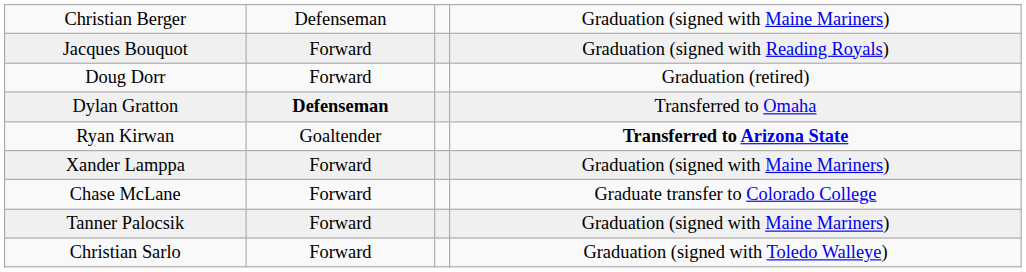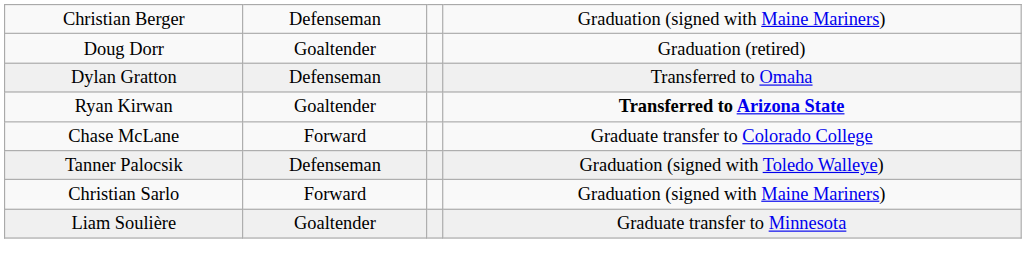- row: Jacques Bouquot | Forward | Graduation (signed with Reading Royals)
Doug Dorr | column 2: Forward -> Goaltender
Dylan Gratton | column 2: bold -> normal
- row: Xander Lamppa | Forward | Graduation (signed with Maine Mariners)
Tanner Palocsik | column 2: Forward -> Defenseman
Tanner Palocsik | column 4: Graduation (signed with Maine Mariners) -> Graduation (signed with Toledo Walleye)
Christian Sarlo | column 4: Graduation (signed with Toledo Walleye) -> Graduation (signed with Maine Mariners)
+ row: Liam Soulière | Goaltender | Graduate transfer to Minnesota
